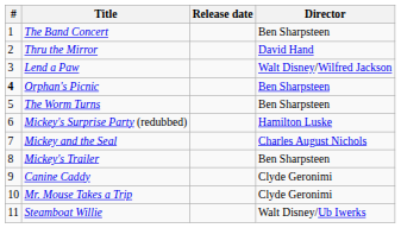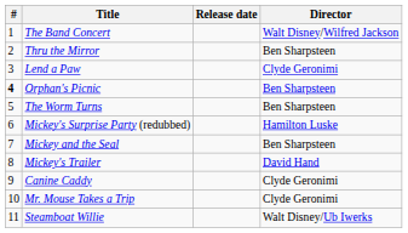The Band Concert | Director: Ben Sharpsteen -> Walt Disney/Wilfred Jackson
Thru the Mirror | Director: David Hand -> Ben Sharpsteen
Lend a Paw | Director: Walt Disney/Wilfred Jackson -> Clyde Geronimi
Mickey and the Seal | Director: Charles August Nichols -> Ben Sharpsteen
Mickey's Trailer | Director: Ben Sharpsteen -> David Hand
